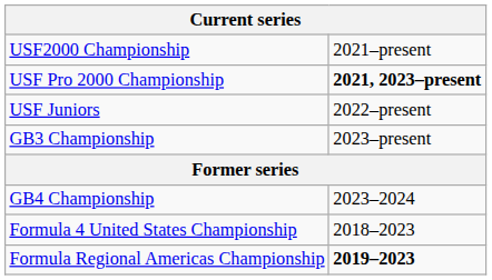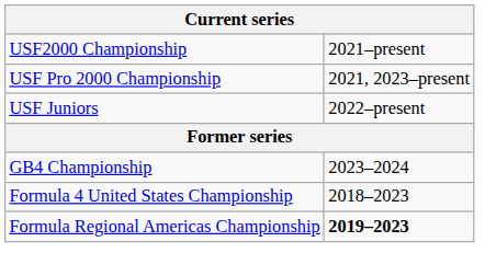USF Pro 2000 Championship | column 2: bold -> normal
- row: GB3 Championship | 2023–present
